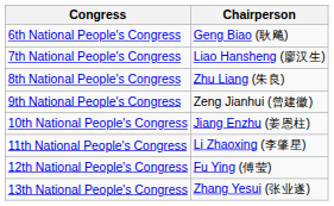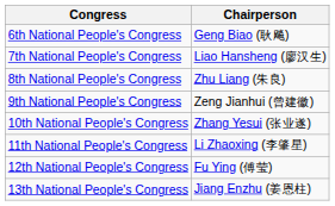10th National People's Congress | Chairperson: Jiang Enzhu (姜恩柱) -> Zhang Yesui (张业遂)
13th National People's Congress | Chairperson: Zhang Yesui (张业遂) -> Jiang Enzhu (姜恩柱)
